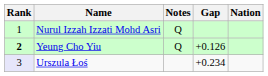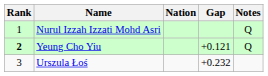columns swapped: Nation <-> Notes
Yeung Cho Yiu | Gap: +0.126 -> +0.121
Urszula Łoś | Rank: lavender background -> no background
Urszula Łoś | Gap: +0.234 -> +0.232
